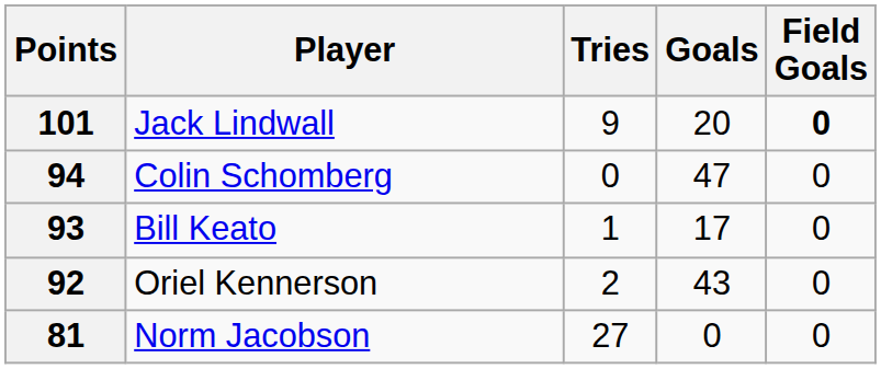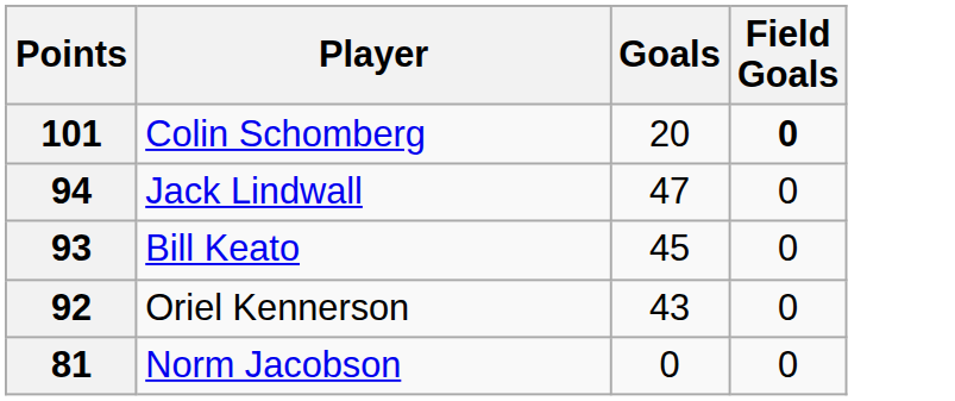- column: Tries | 9 | 0 | 1 | 2 | 27
101 | Player: Jack Lindwall -> Colin Schomberg
94 | Player: Colin Schomberg -> Jack Lindwall
93 | Goals: 17 -> 45
